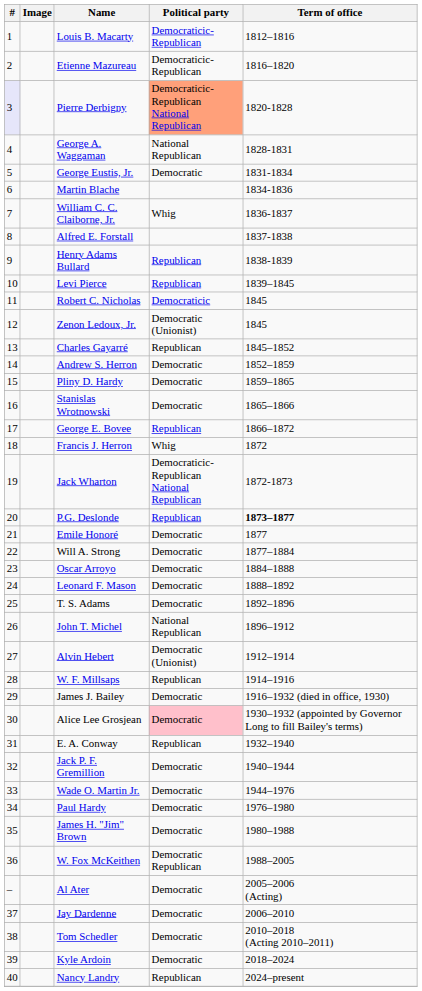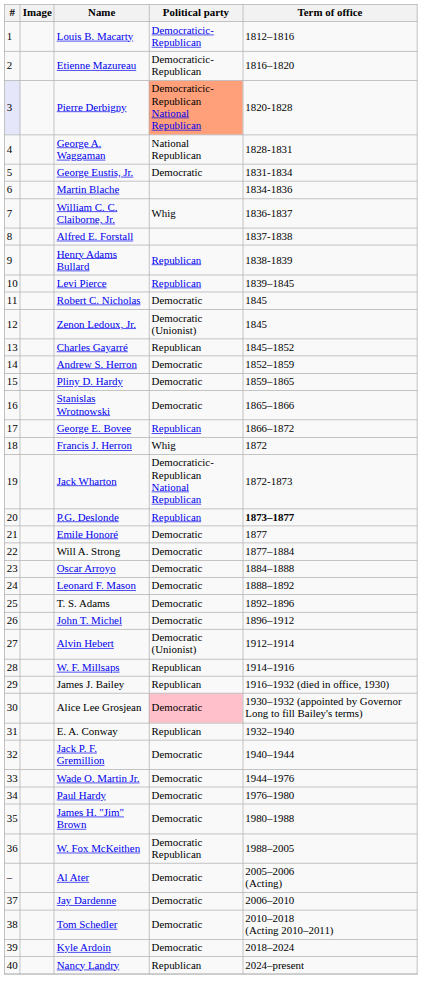Robert C. Nicholas | Political party: Democraticic -> Democratic
John T. Michel | Political party: National Republican -> Democratic
James J. Bailey | Political party: Democratic -> Republican
